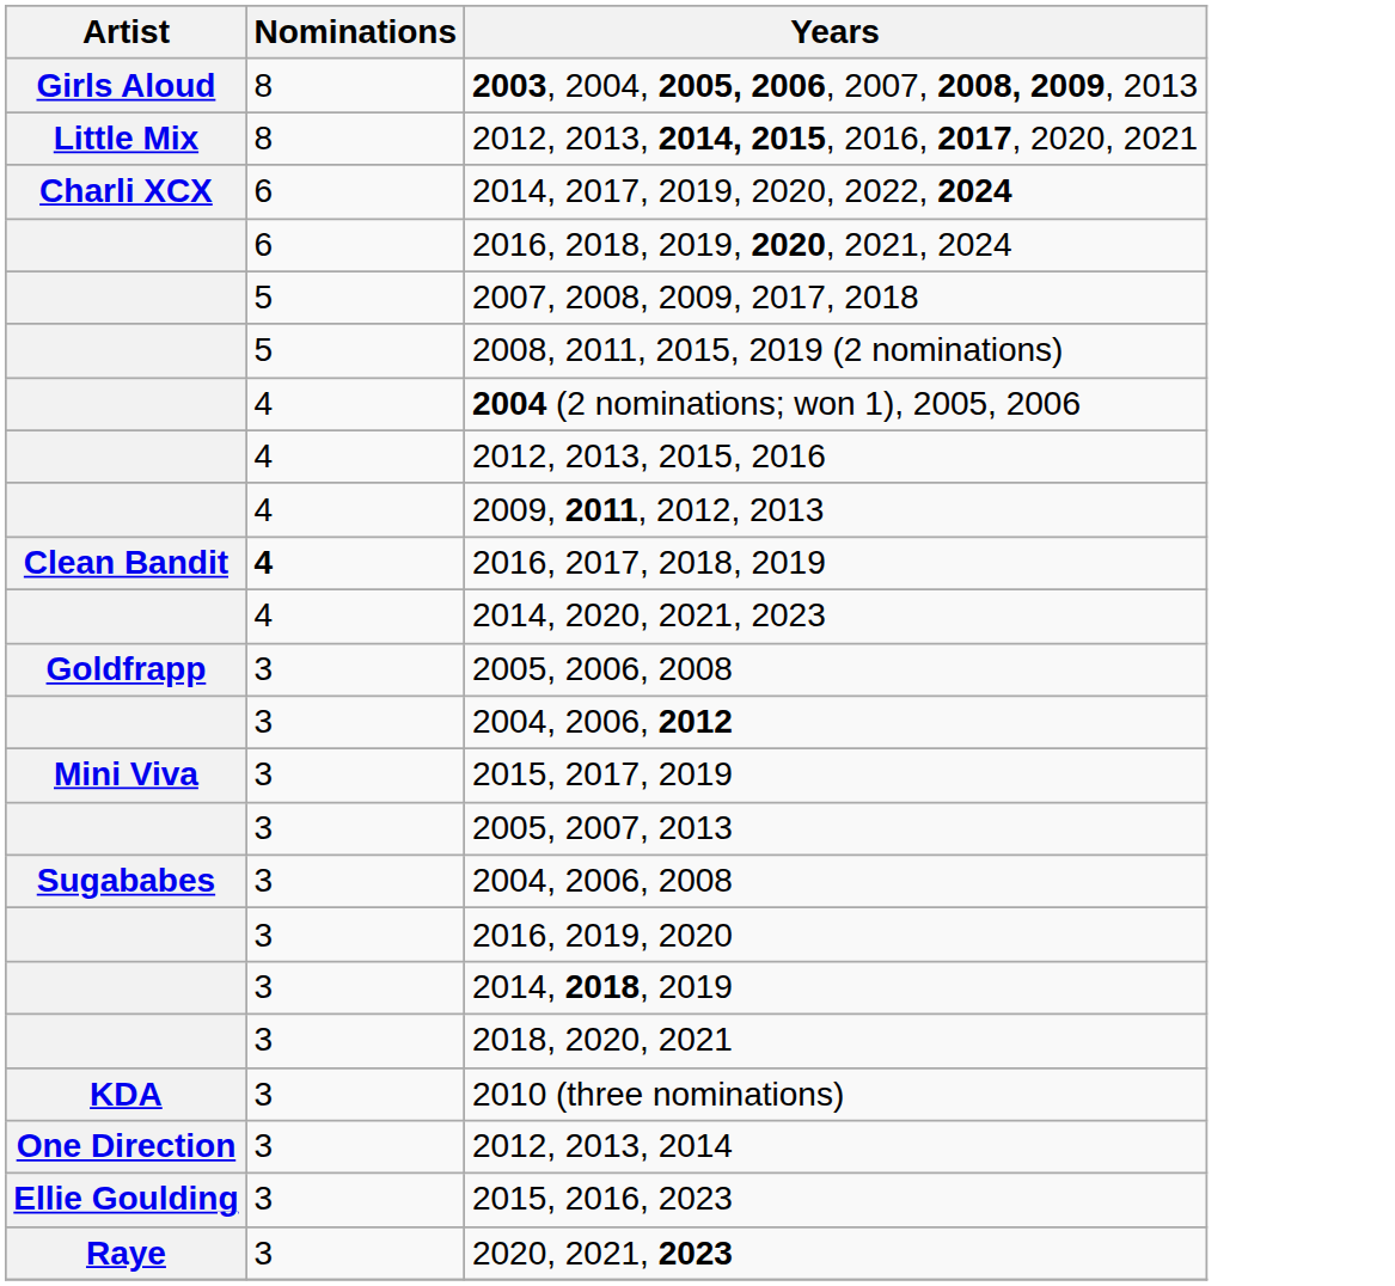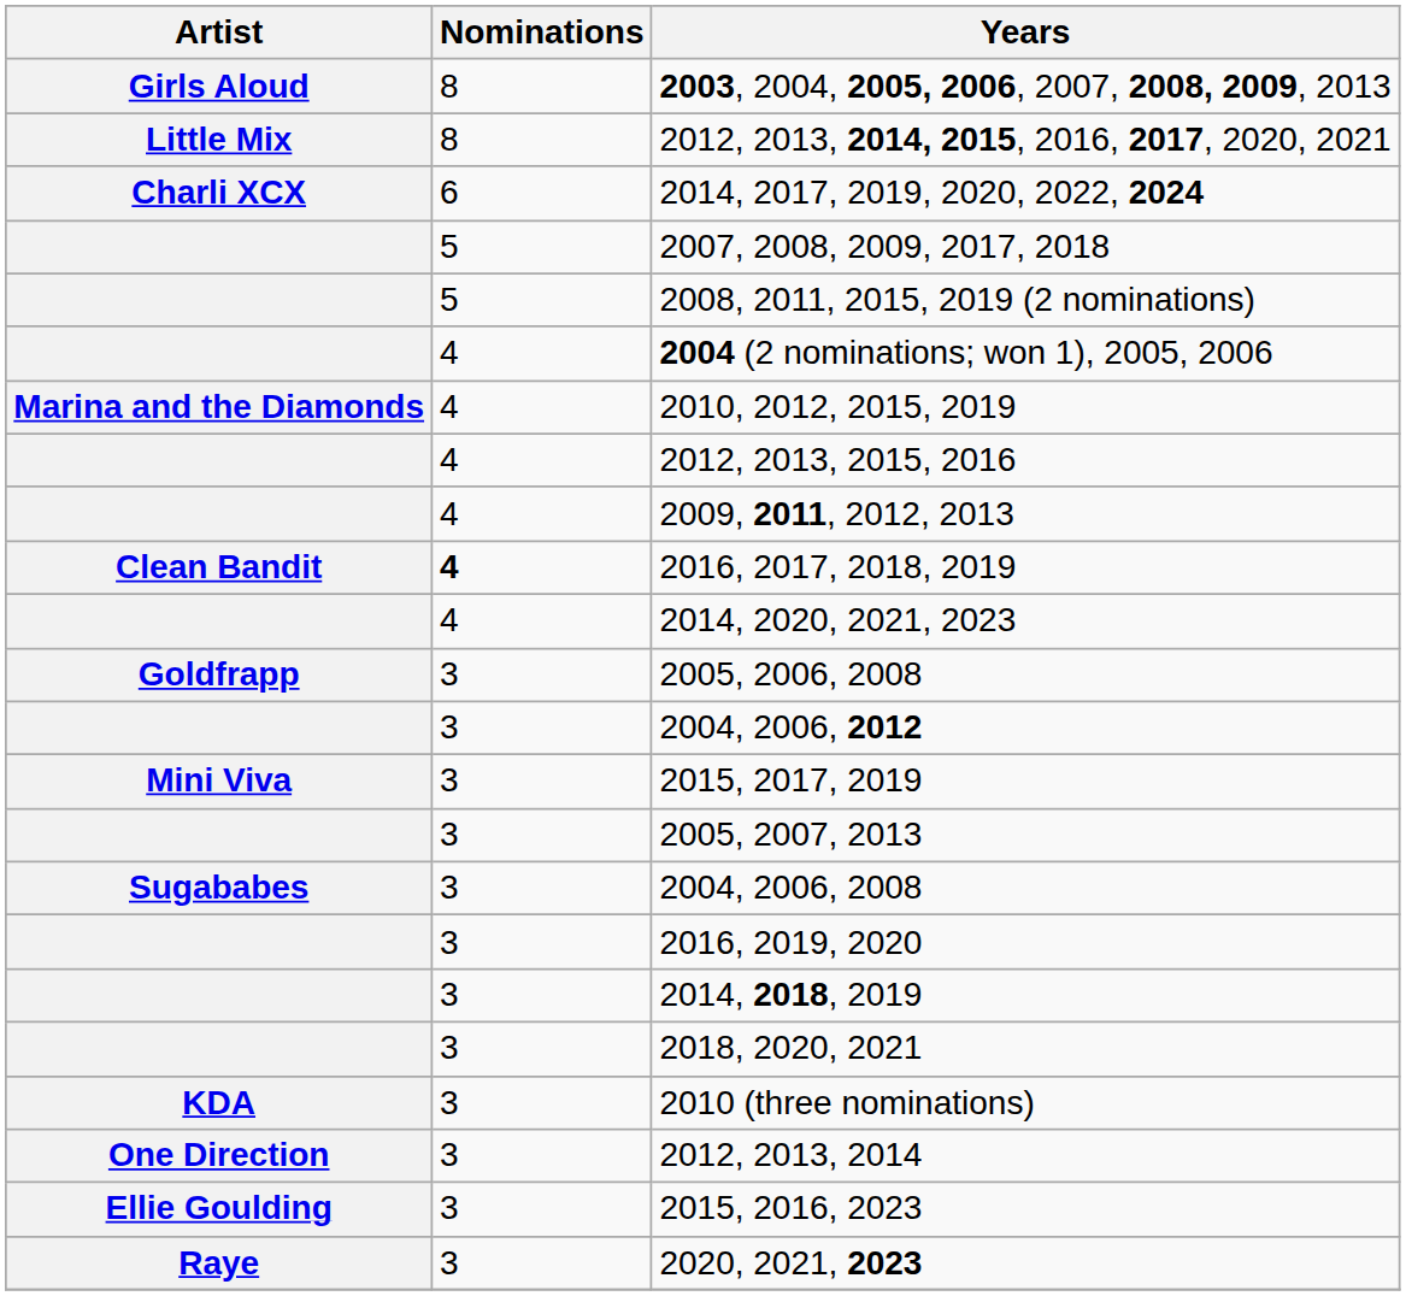- row: 6 | 2016, 2018, 2019, 2020, 2021, 2024
+ row: Marina and the Diamonds | 4 | 2010, 2012, 2015, 2019
